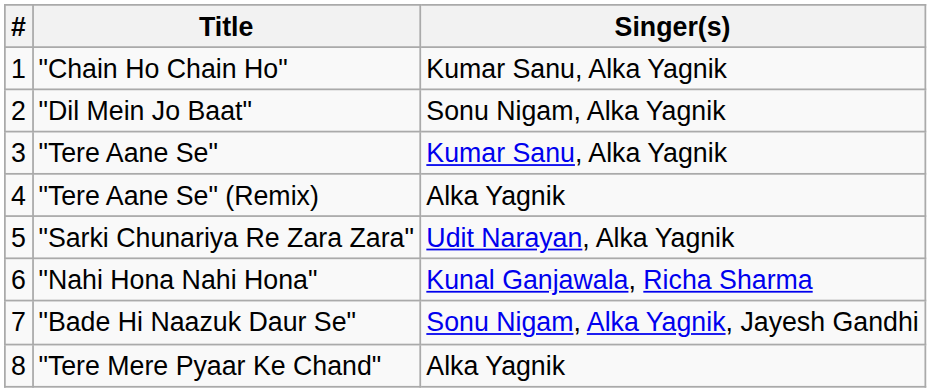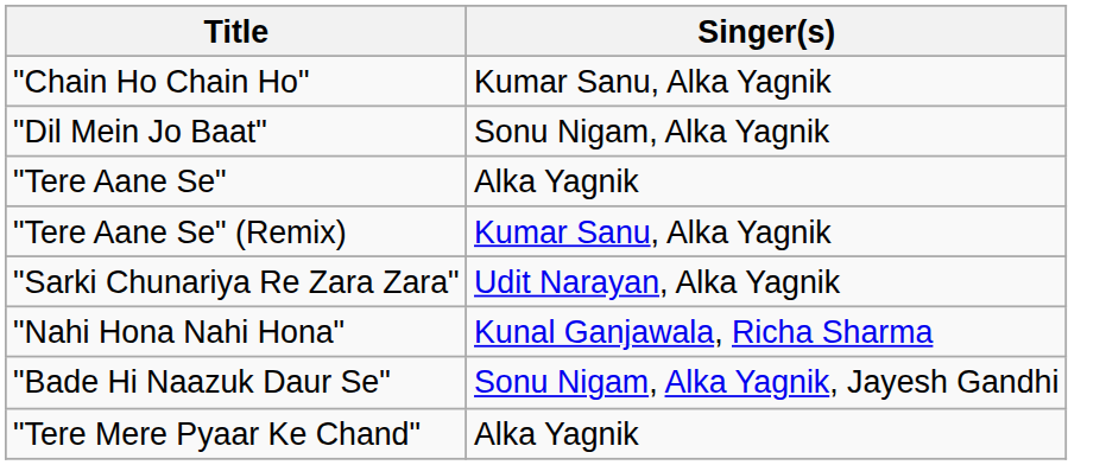- column: # | 1 | 2 | 3 | 4 | 5 | 6 | 7 | 8
"Tere Aane Se" | Singer(s): Kumar Sanu, Alka Yagnik -> Alka Yagnik
"Tere Aane Se" (Remix) | Singer(s): Alka Yagnik -> Kumar Sanu, Alka Yagnik
